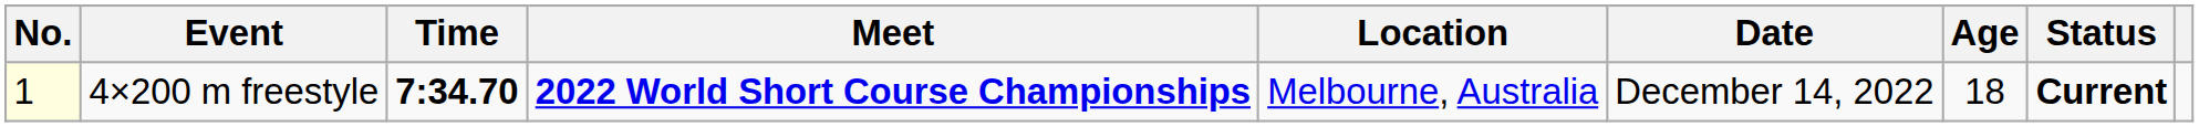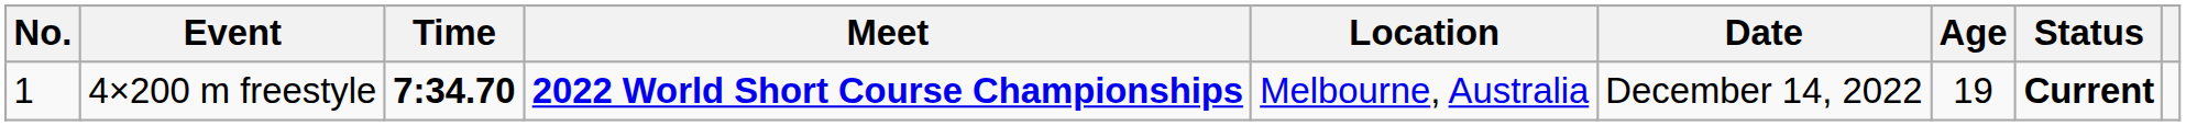4×200 m freestyle | No.: lightyellow background -> no background
4×200 m freestyle | Age: 18 -> 19
